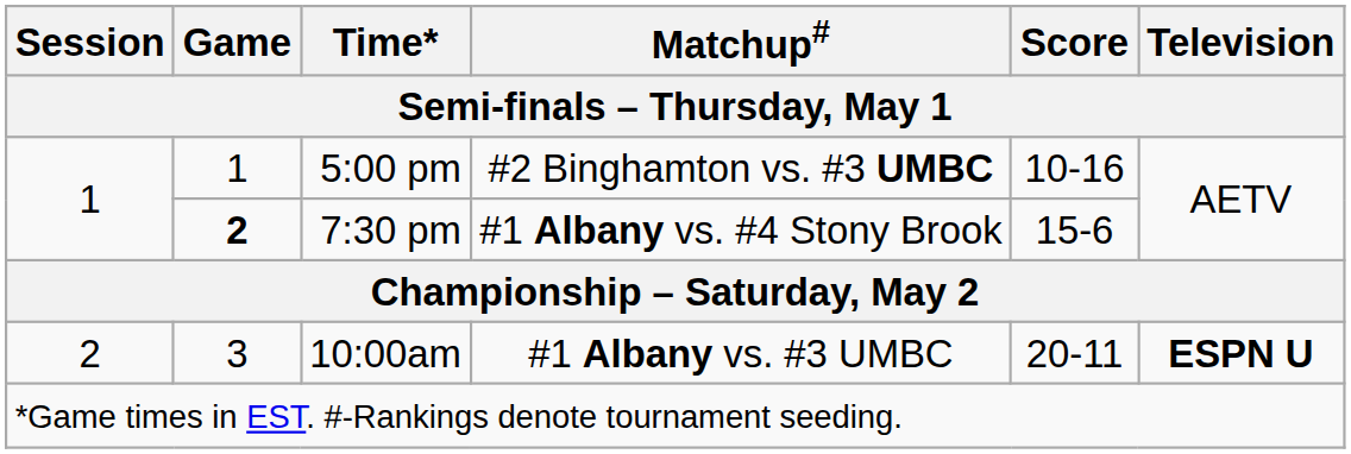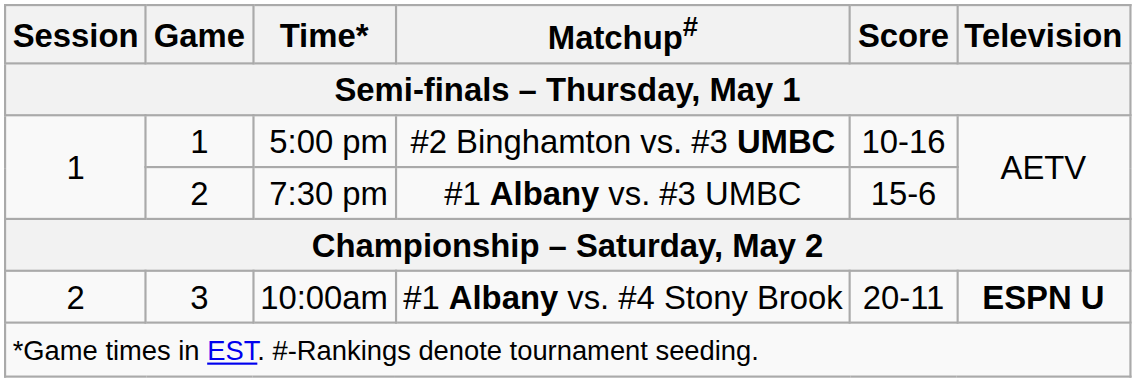7:30 pm | Game: bold -> normal
7:30 pm | Matchup#: #1 Albany vs. #4 Stony Brook -> #1 Albany vs. #3 UMBC
10:00am | Matchup#: #1 Albany vs. #3 UMBC -> #1 Albany vs. #4 Stony Brook
